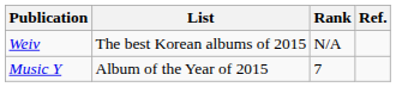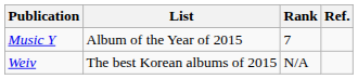rows swapped: Music Y <-> Weiv
